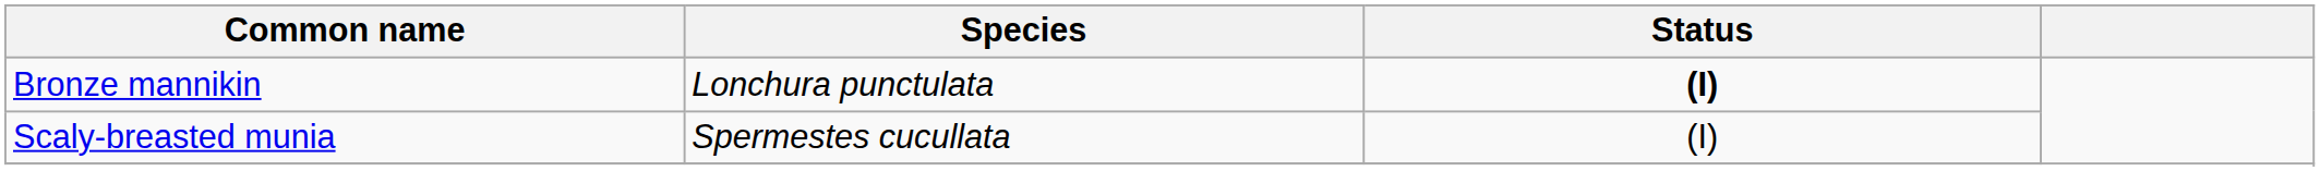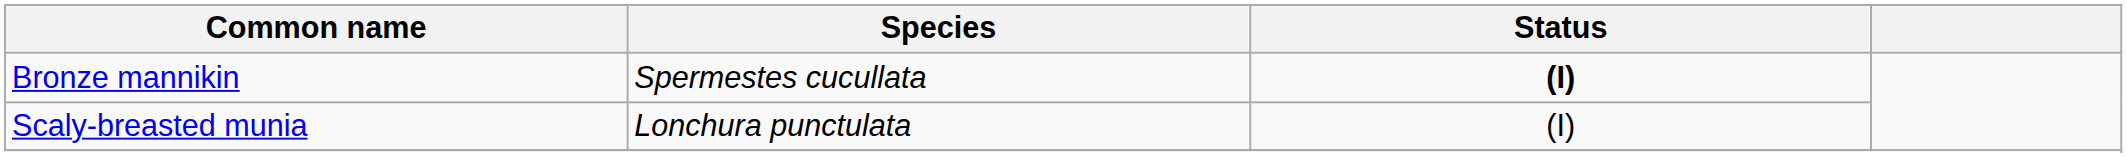Bronze mannikin | Species: Lonchura punctulata -> Spermestes cucullata
Scaly-breasted munia | Species: Spermestes cucullata -> Lonchura punctulata
